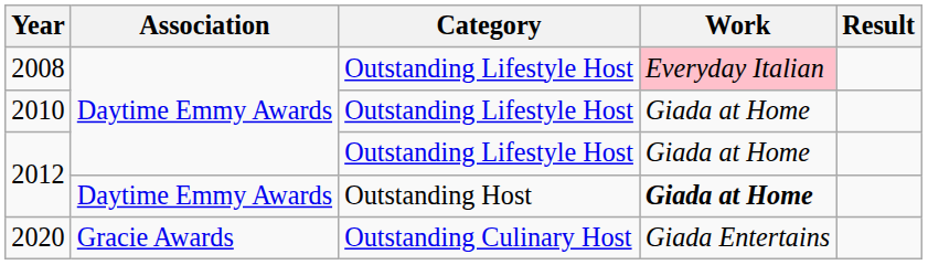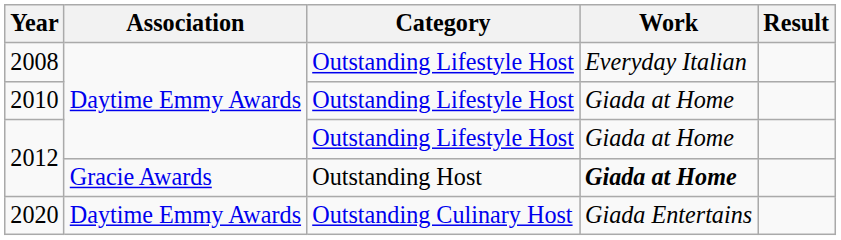2008 | Work: pink background -> no background
2012 / Outstanding Host | Association: Daytime Emmy Awards -> Gracie Awards
2020 | Association: Gracie Awards -> Daytime Emmy Awards
